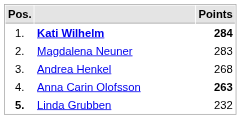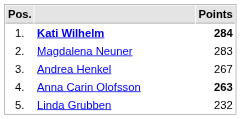Andrea Henkel | Points: 268 -> 267
Linda Grubben | Pos.: bold -> normal
